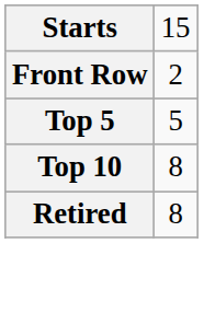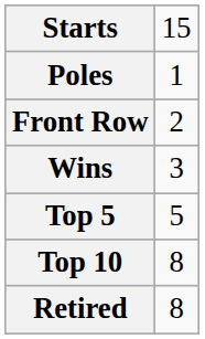+ row: Poles | 1
+ row: Wins | 3
